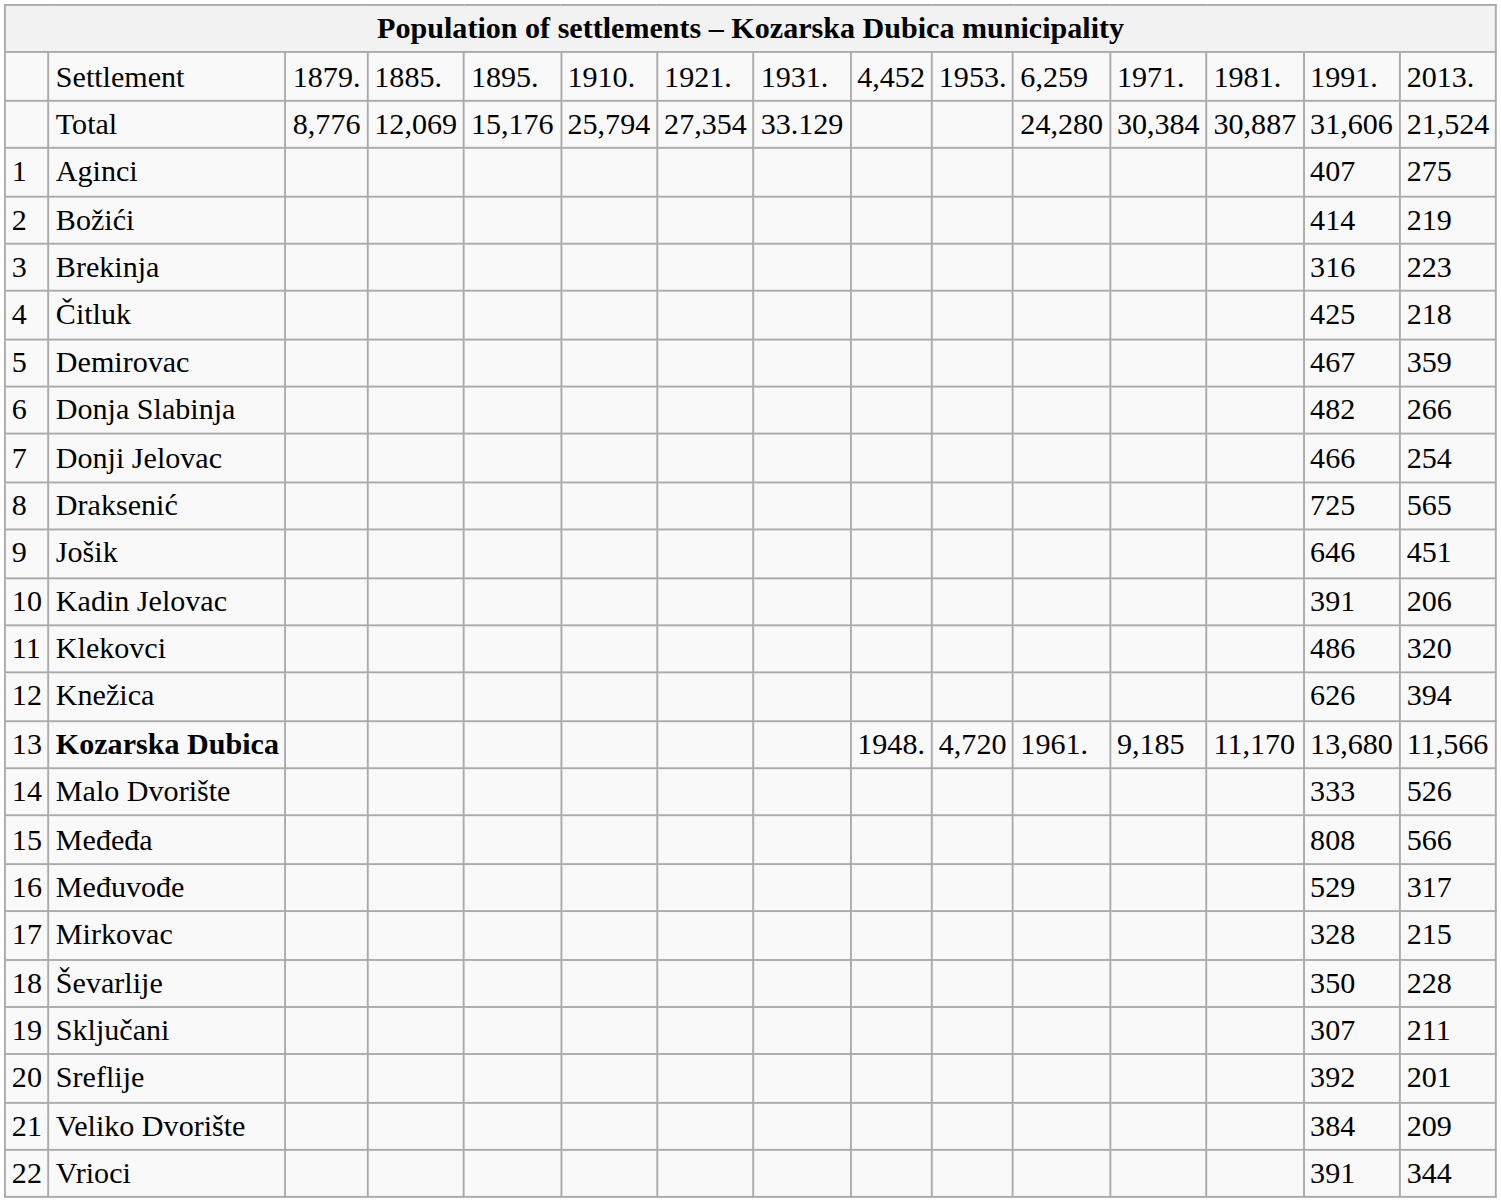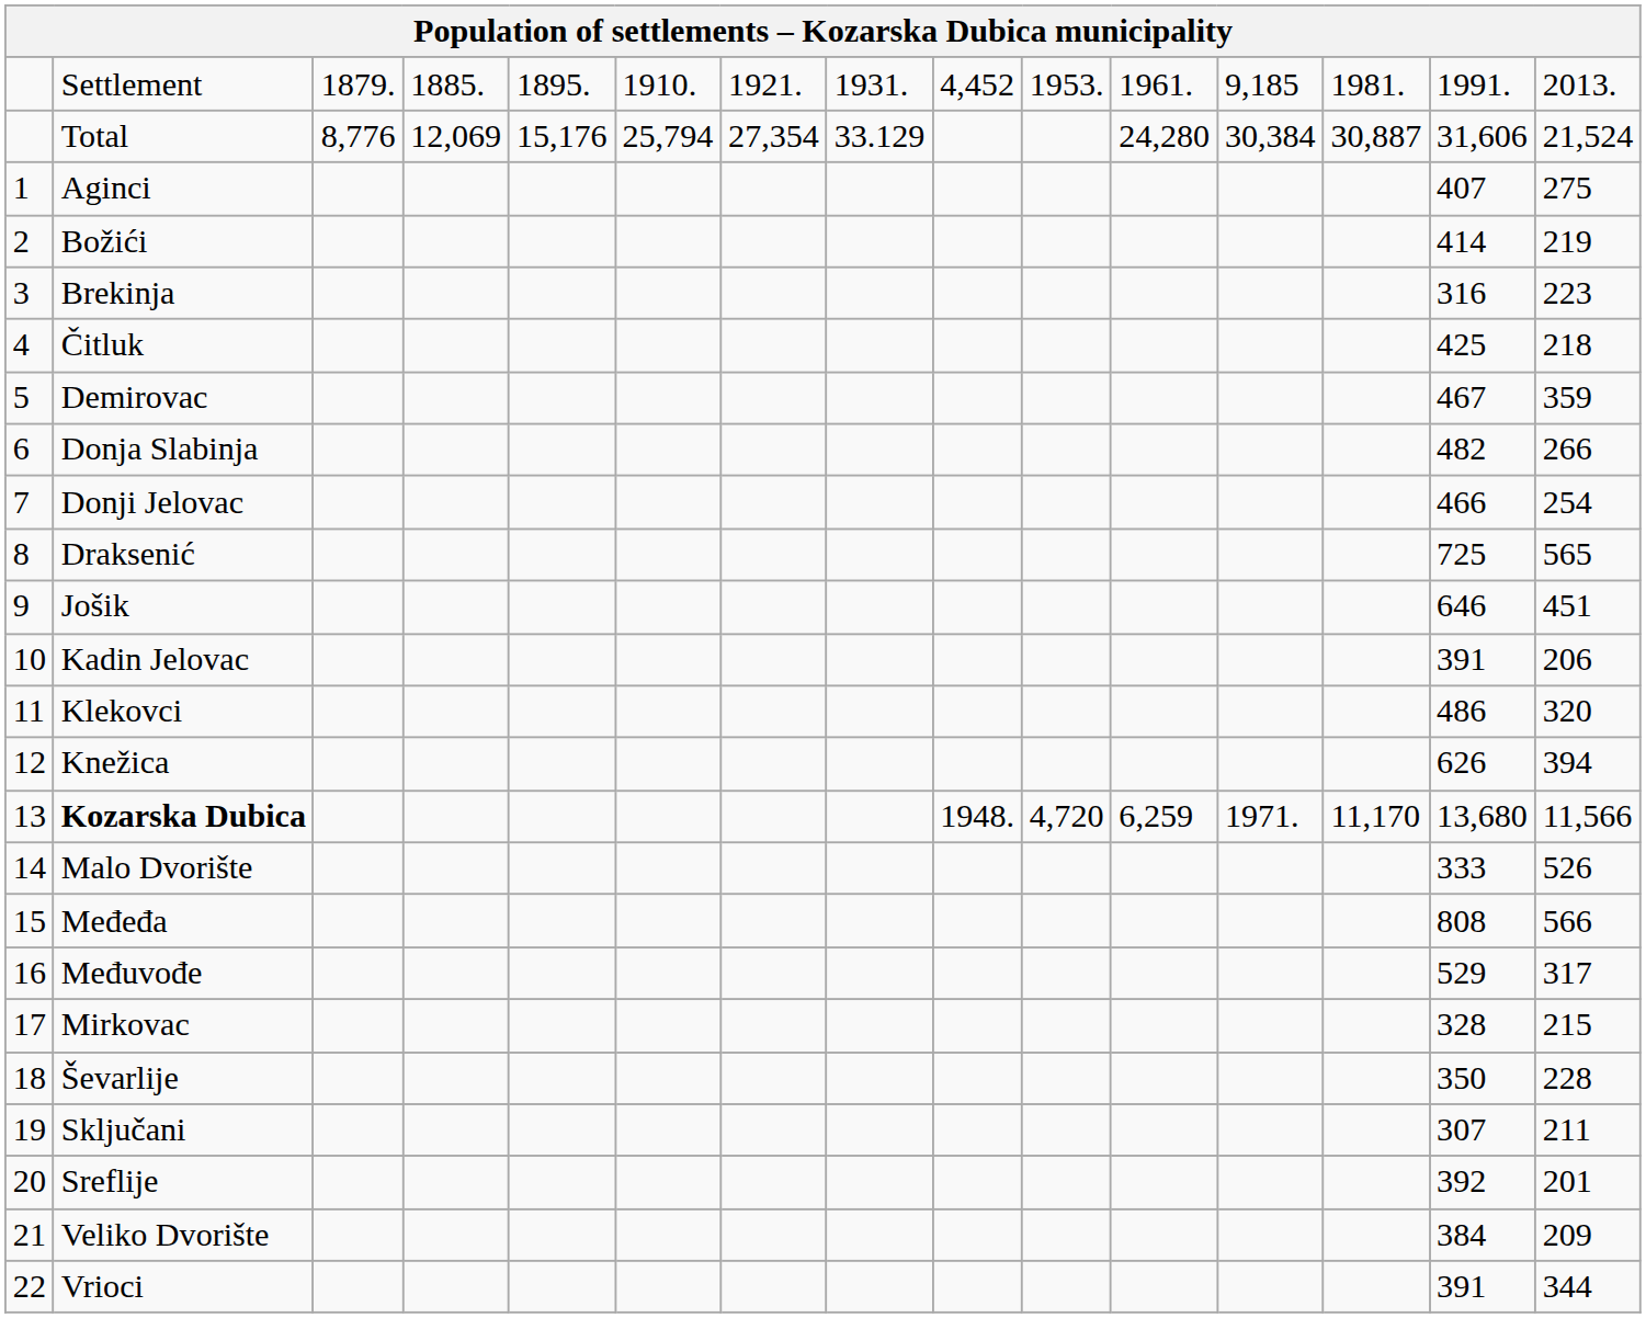Settlement | column 11: 6,259 -> 1961.
Settlement | column 12: 1971. -> 9,185
Kozarska Dubica | column 11: 1961. -> 6,259
Kozarska Dubica | column 12: 9,185 -> 1971.
